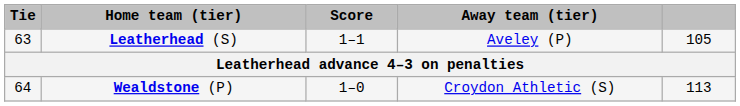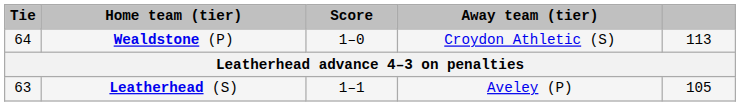rows swapped: Leatherhead (S) <-> Wealdstone (P)
